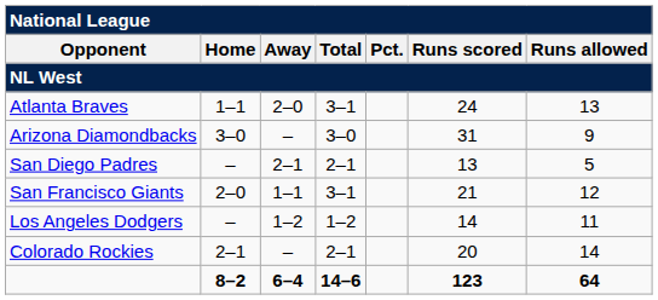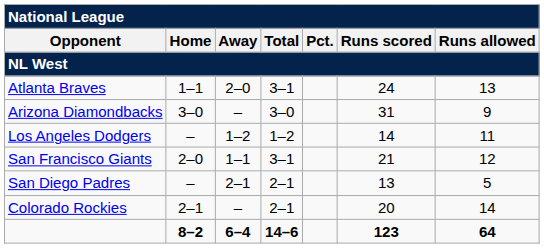rows swapped: Los Angeles Dodgers <-> San Diego Padres
